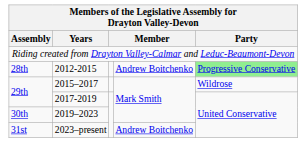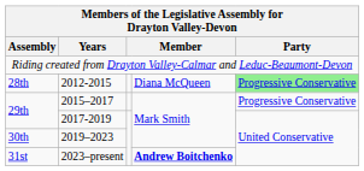2012-2015 | column 4: Andrew Boitchenko -> Diana McQueen
2015–2017 | Party: Wildrose -> Progressive Conservative
2023–present | column 4: normal -> bold
